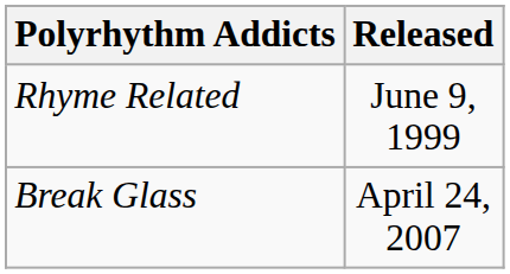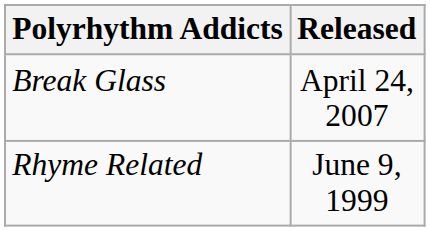rows swapped: Rhyme Related <-> Break Glass
